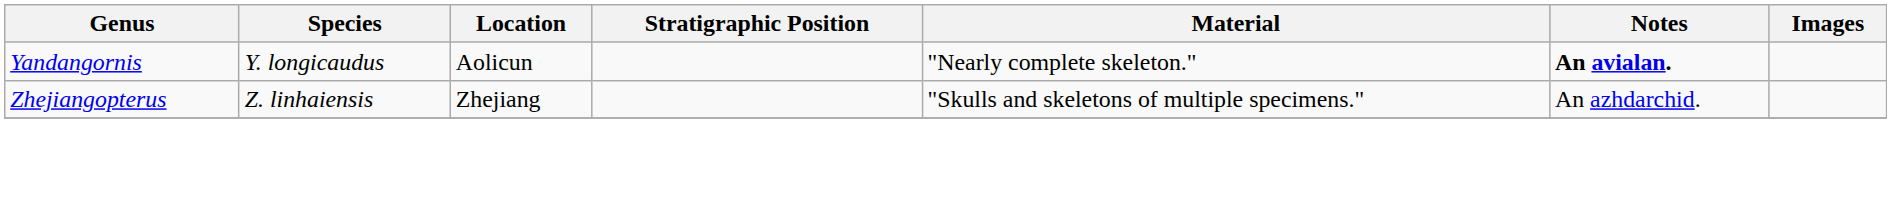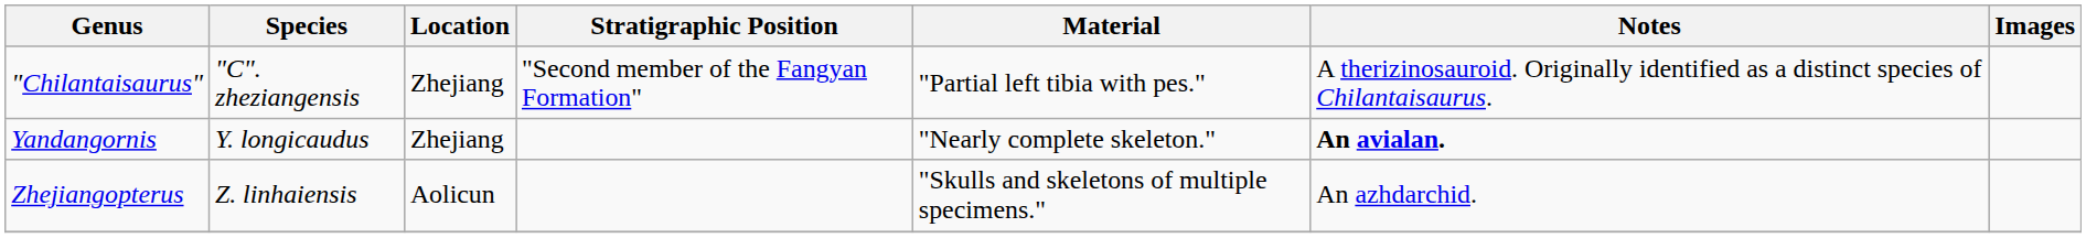+ row: "Chilantaisaurus" | "C". zheziangensis | Zhejiang | "Second member of the Fangyan Formation" | "Partial left tibia with pes." | A therizinosauroid. Originally identified as a distinct species of Chilantaisaurus.
Yandangornis | Location: Aolicun -> Zhejiang
Zhejiangopterus | Location: Zhejiang -> Aolicun
